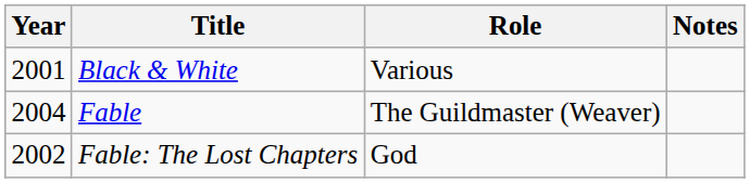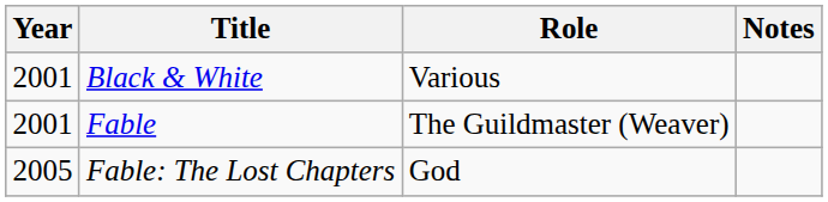Fable | Year: 2004 -> 2001
Fable: The Lost Chapters | Year: 2002 -> 2005
